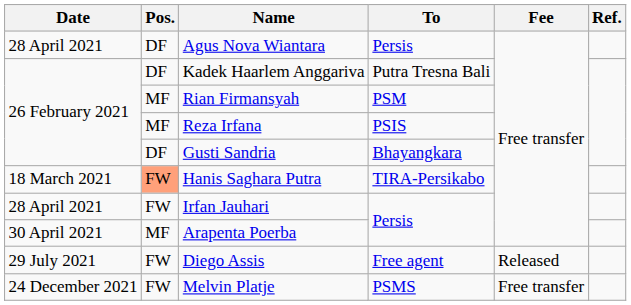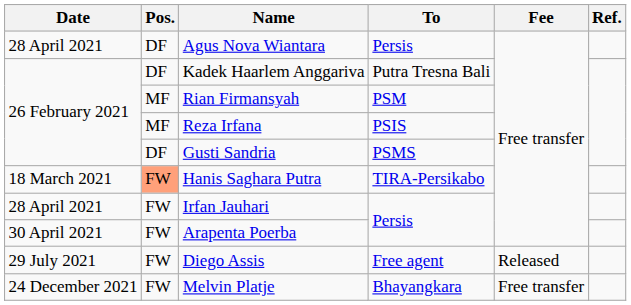Gusti Sandria | To: Bhayangkara -> PSMS
Arapenta Poerba | Pos.: MF -> FW
Melvin Platje | To: PSMS -> Bhayangkara
